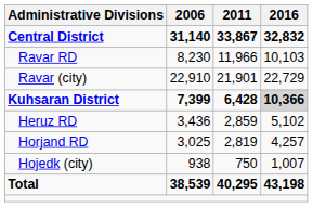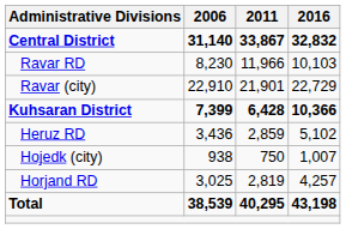Kuhsaran District | 2016: lightgrey background -> no background
rows swapped: Horjand RD <-> Hojedk (city)
